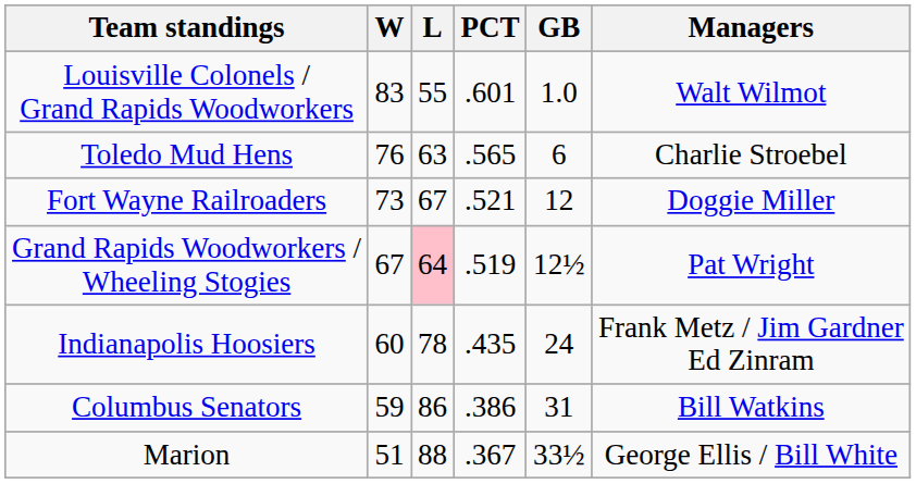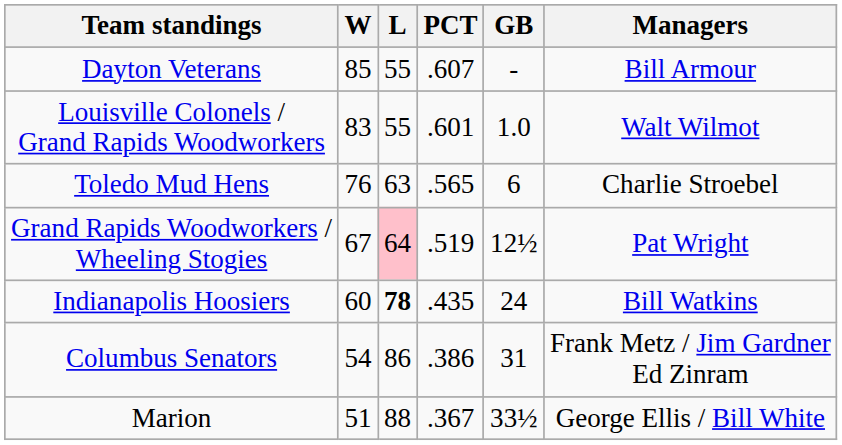+ row: Dayton Veterans | 85 | 55 | .607 | - | Bill Armour
- row: Fort Wayne Railroaders | 73 | 67 | .521 | 12 | Doggie Miller
Indianapolis Hoosiers | L: normal -> bold
Indianapolis Hoosiers | Managers: Frank Metz / Jim Gardner Ed Zinram -> Bill Watkins
Columbus Senators | W: 59 -> 54
Columbus Senators | Managers: Bill Watkins -> Frank Metz / Jim Gardner Ed Zinram
